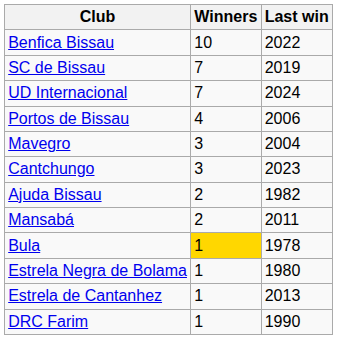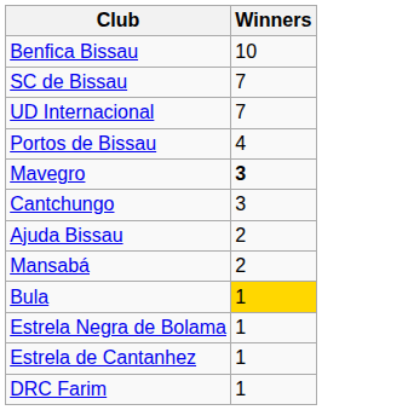- column: Last win | 2022 | 2019 | 2024 | 2006 | 2004 | 2023 | 1982 | 2011 | 1978 | 1980 | 2013 | 1990
Mavegro | Winners: normal -> bold
